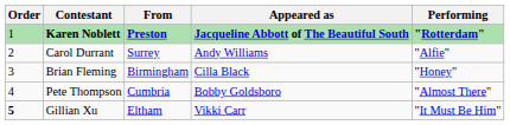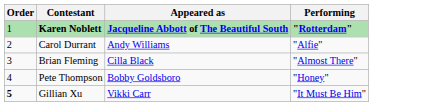- column: From | Preston | Surrey | Birmingham | Cumbria | Eltham
Brian Fleming | Performing: "Honey" -> "Almost There"
Pete Thompson | Performing: "Almost There" -> "Honey"
